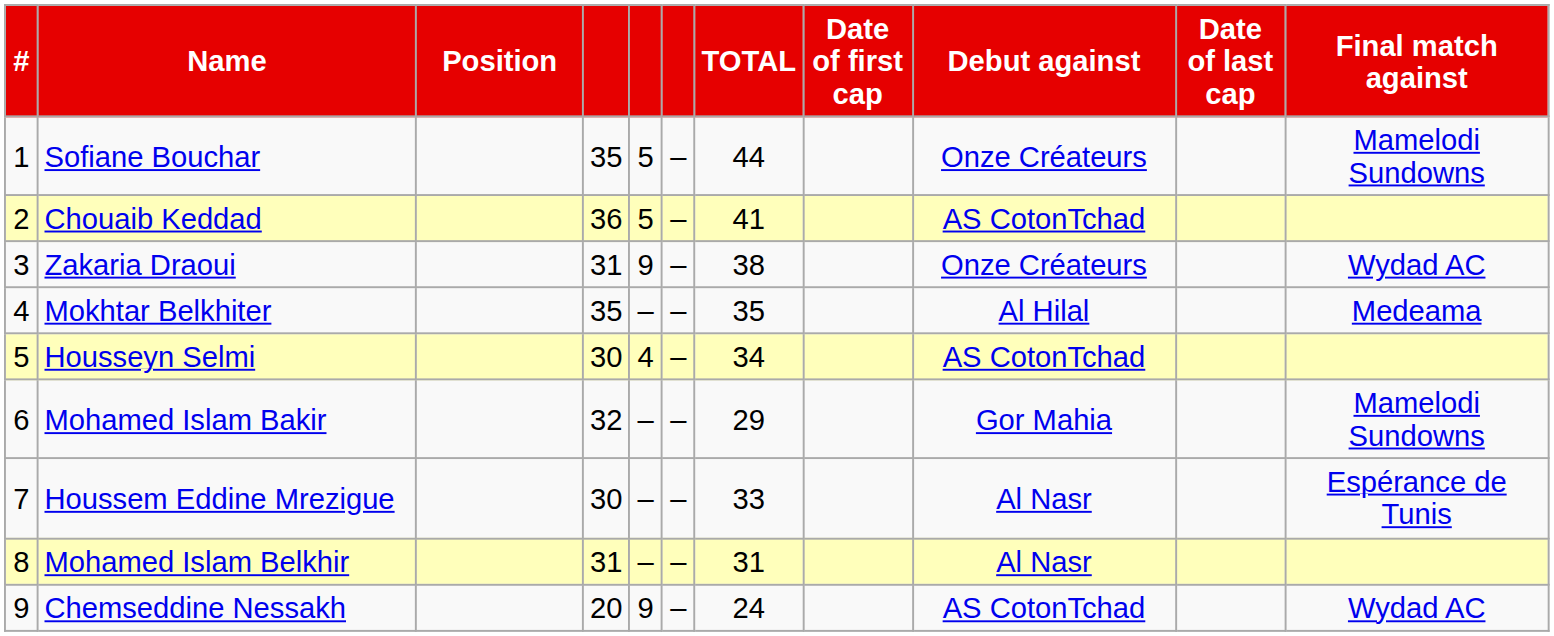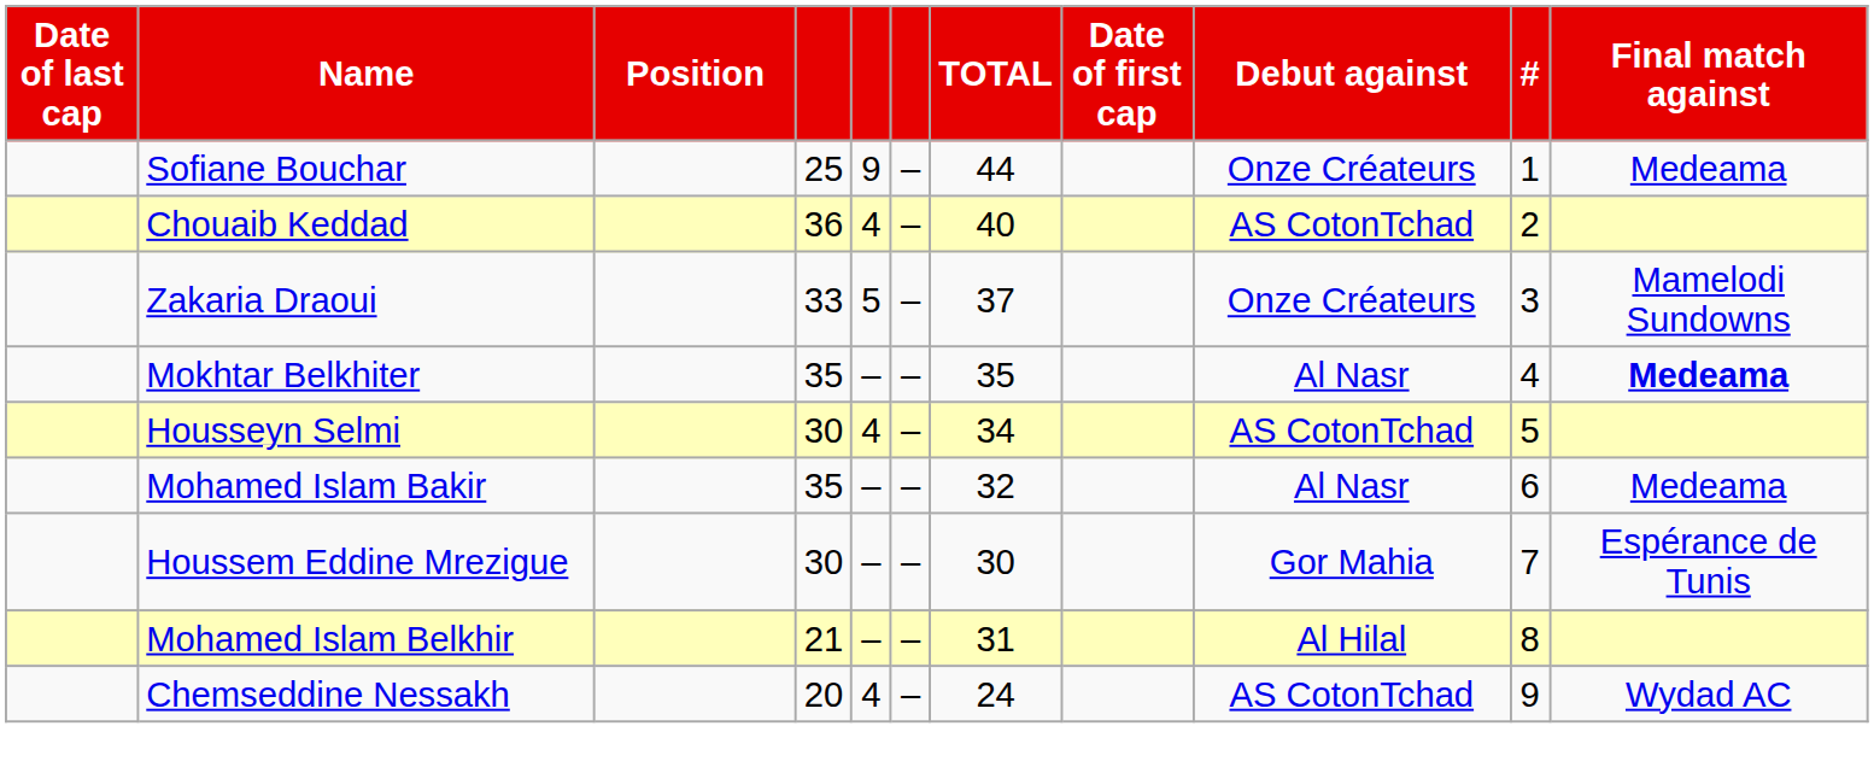columns swapped: # <-> Date of last cap
Sofiane Bouchar | column 4: 35 -> 25
Sofiane Bouchar | column 5: 5 -> 9
Sofiane Bouchar | Final match against: Mamelodi Sundowns -> Medeama
Chouaib Keddad | column 5: 5 -> 4
Chouaib Keddad | TOTAL: 41 -> 40
Zakaria Draoui | column 4: 31 -> 33
Zakaria Draoui | column 5: 9 -> 5
Zakaria Draoui | TOTAL: 38 -> 37
Zakaria Draoui | Final match against: Wydad AC -> Mamelodi Sundowns
Mokhtar Belkhiter | Debut against: Al Hilal -> Al Nasr
Mokhtar Belkhiter | Final match against: normal -> bold
Mohamed Islam Bakir | column 4: 32 -> 35
Mohamed Islam Bakir | TOTAL: 29 -> 32
Mohamed Islam Bakir | Debut against: Gor Mahia -> Al Nasr
Mohamed Islam Bakir | Final match against: Mamelodi Sundowns -> Medeama
Houssem Eddine Mrezigue | TOTAL: 33 -> 30
Houssem Eddine Mrezigue | Debut against: Al Nasr -> Gor Mahia
Mohamed Islam Belkhir | column 4: 31 -> 21
Mohamed Islam Belkhir | Debut against: Al Nasr -> Al Hilal
Chemseddine Nessakh | column 5: 9 -> 4
